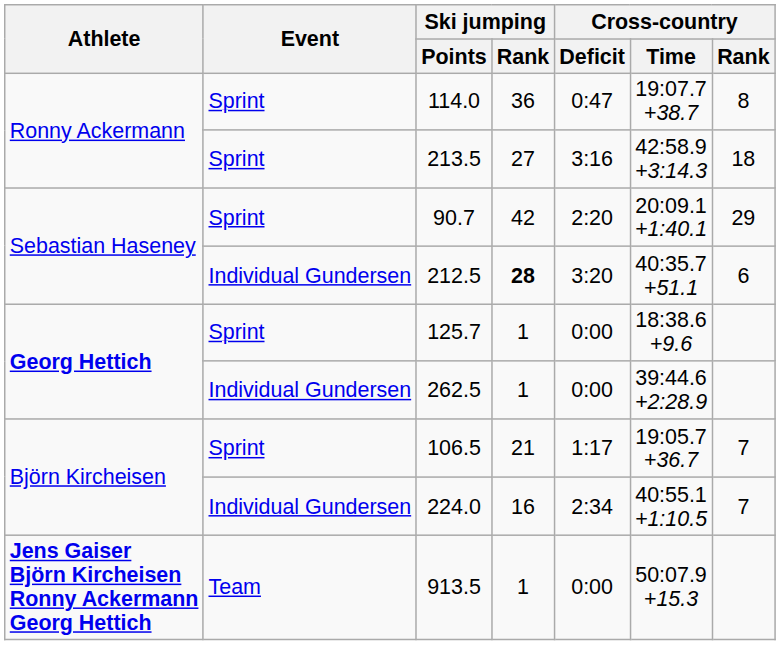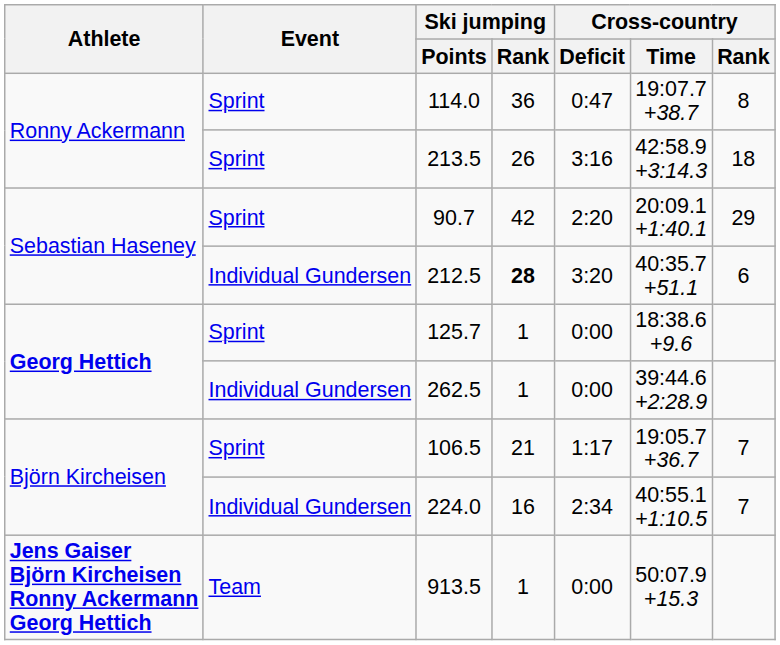213.5 | Ski jumping / Rank: 27 -> 26
